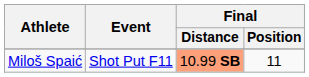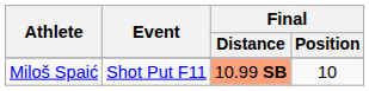Miloš Spaić | Final / Position: 11 -> 10
